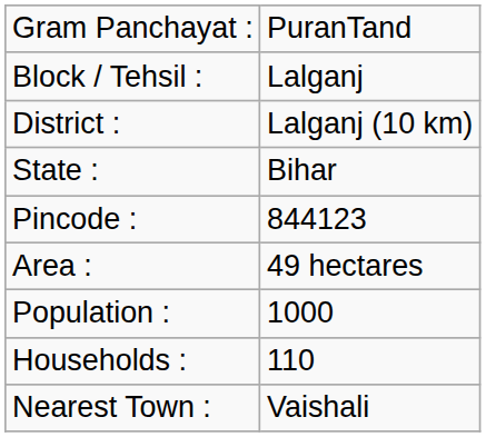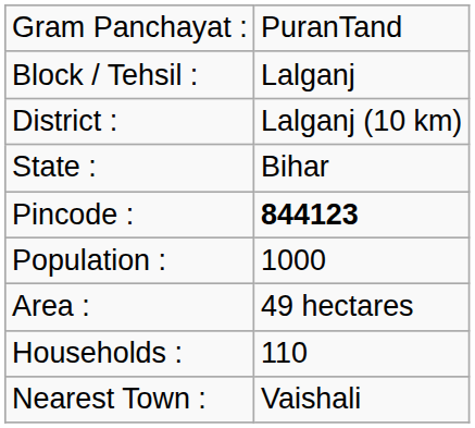Pincode : | column 2: normal -> bold
rows swapped: Area : <-> Population :
